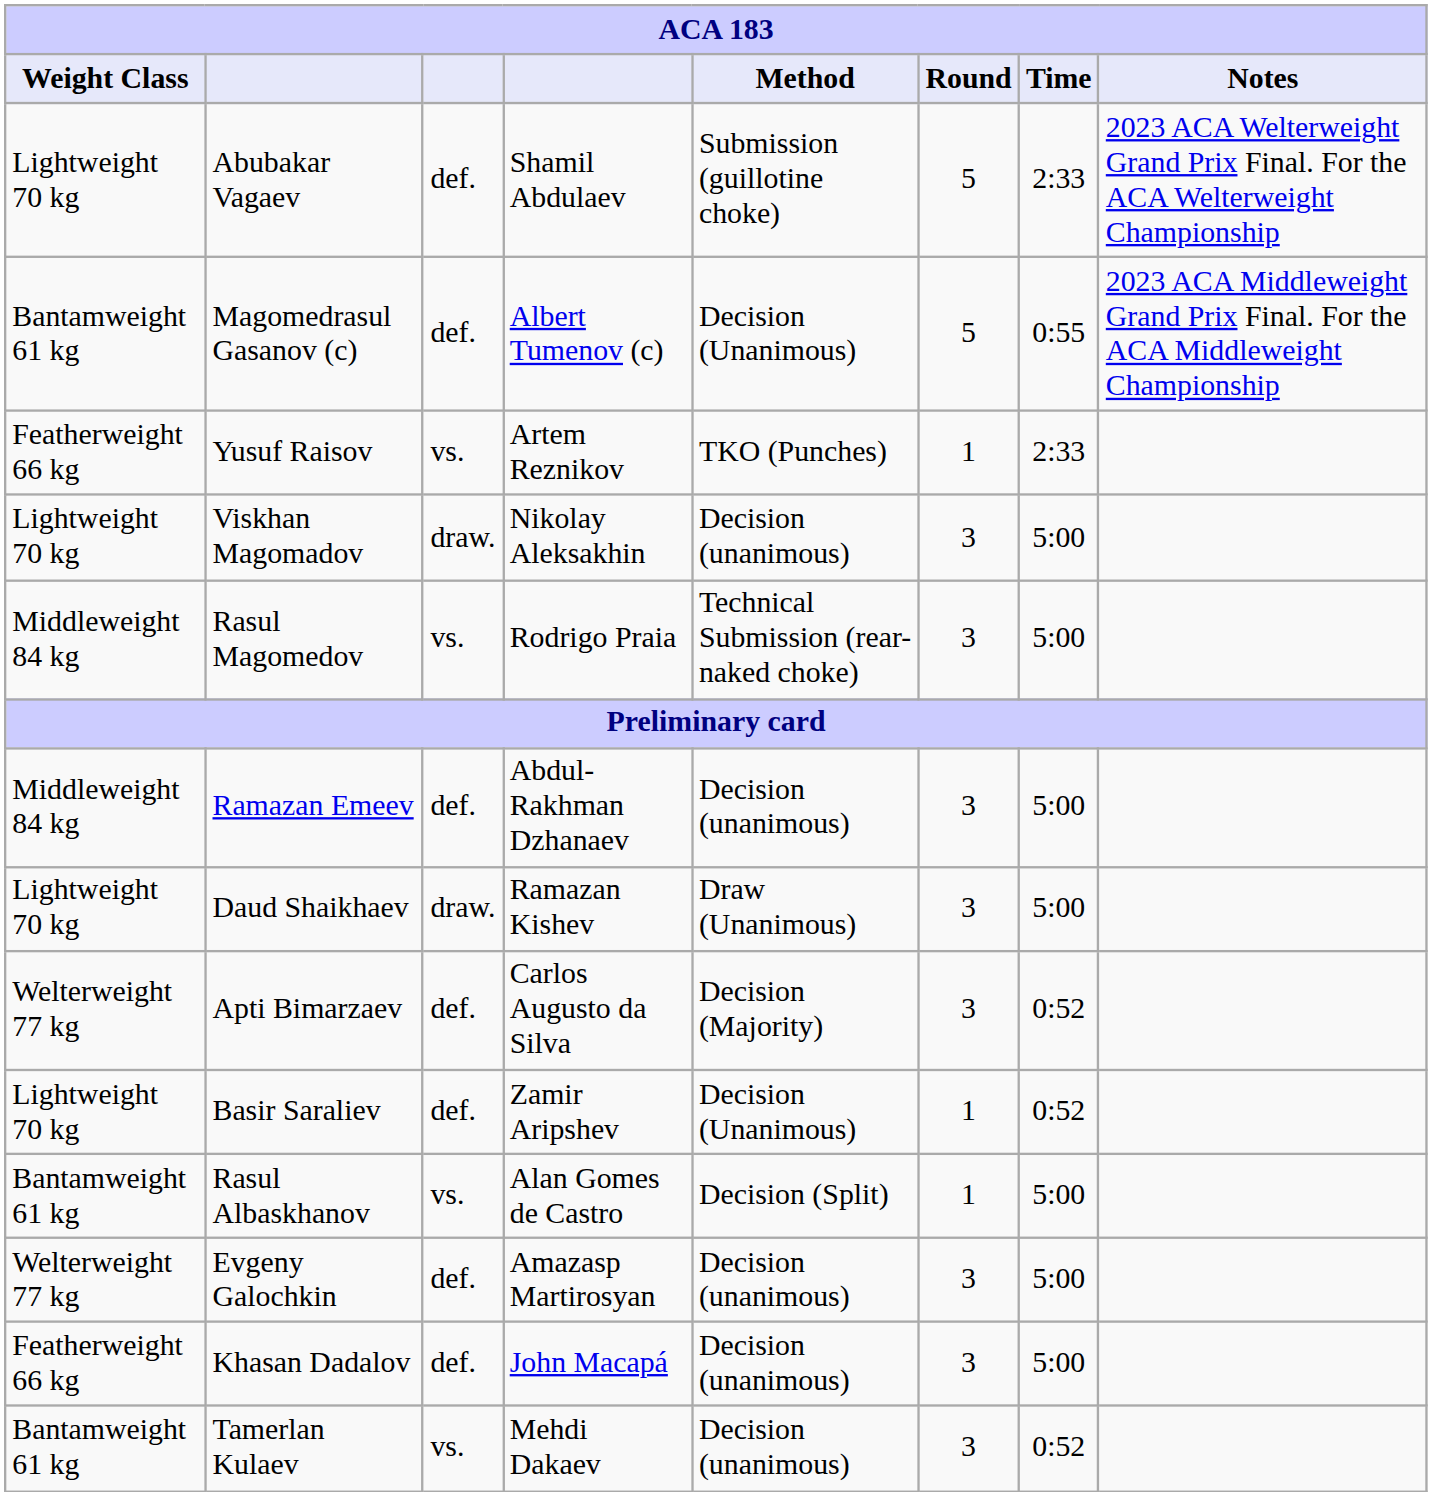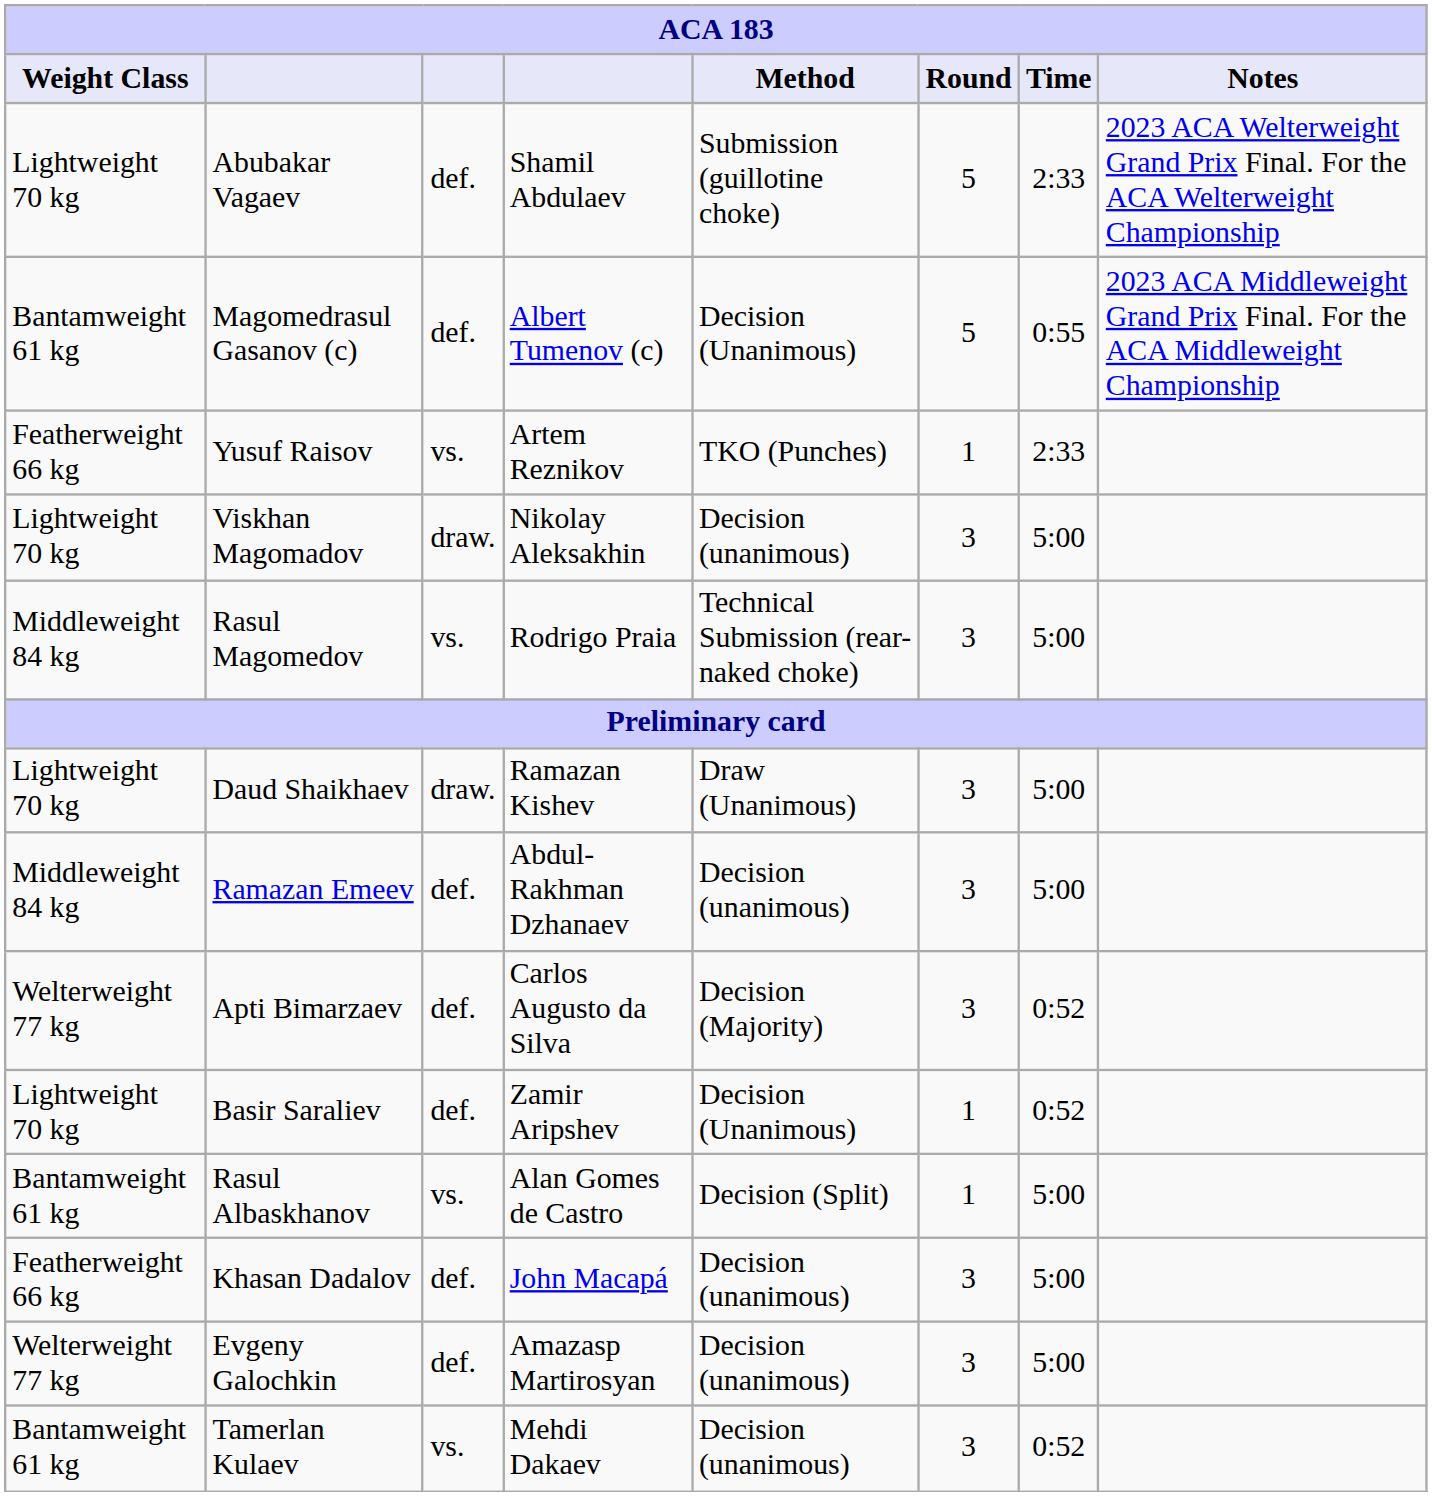rows swapped: Daud Shaikhaev <-> Ramazan Emeev
rows swapped: Evgeny Galochkin <-> Khasan Dadalov
